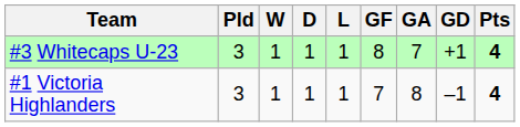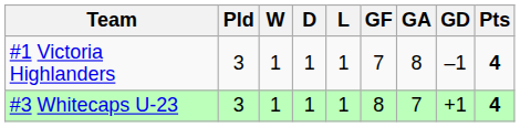rows swapped: #3 Whitecaps U-23 <-> #1 Victoria Highlanders
